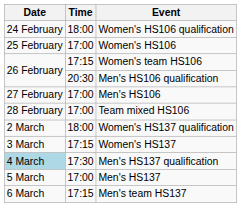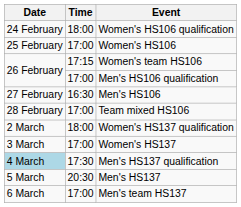Men's HS106 qualification | Time: 20:30 -> 17:00
Men's HS106 | Time: 17:00 -> 16:30
Women's HS137 | Time: 17:15 -> 17:00
Men's HS137 | Time: 17:00 -> 20:30
Men's team HS137 | Time: 17:15 -> 17:00
